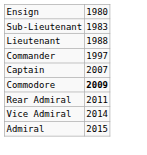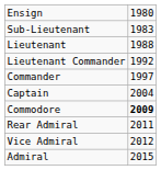+ row: Lieutenant Commander | 1992
Captain | column 2: 2007 -> 2004
Vice Admiral | column 2: 2014 -> 2012
